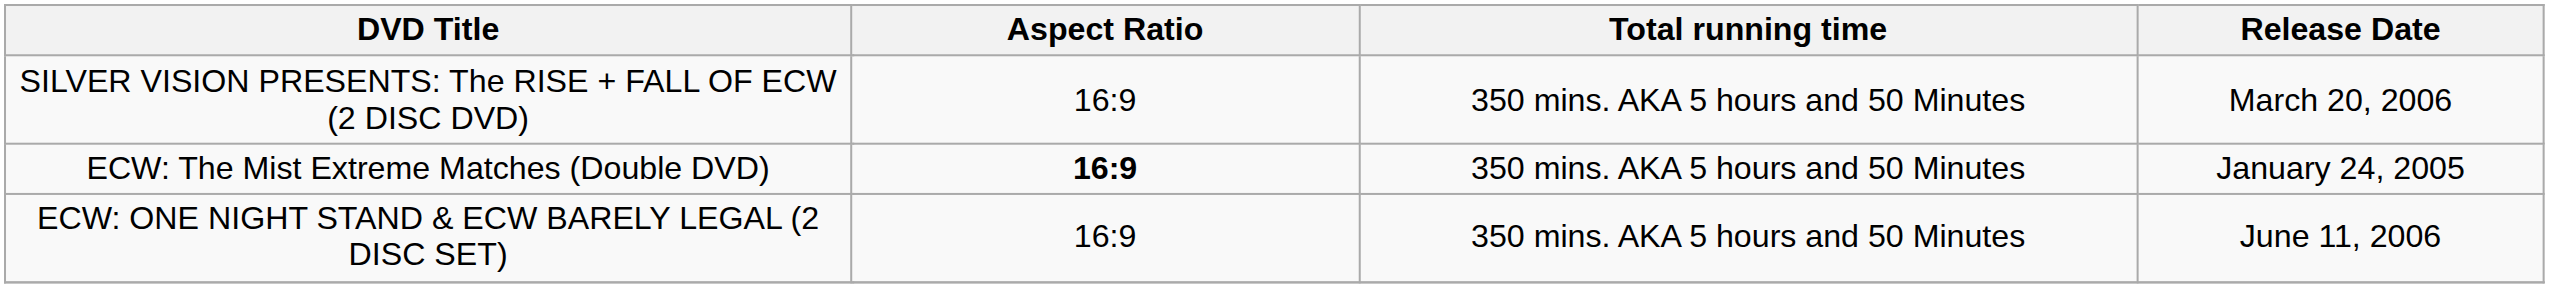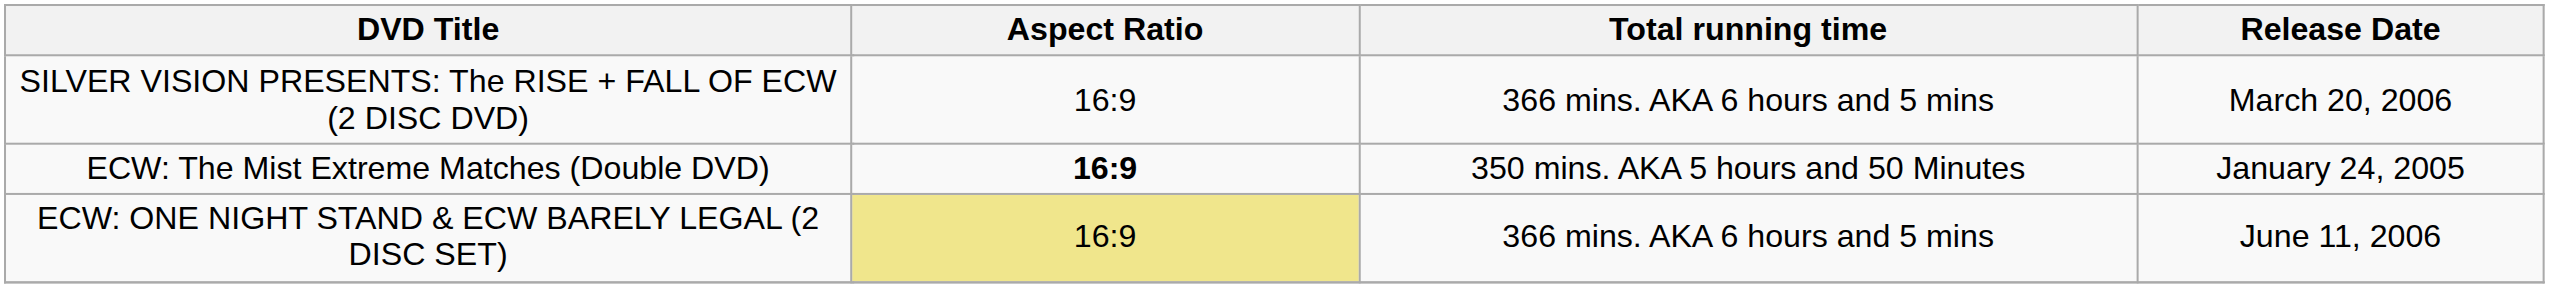SILVER VISION PRESENTS: The RISE + FALL OF ECW (2 DISC DVD) | Total running time: 350 mins. AKA 5 hours and 50 Minutes -> 366 mins. AKA 6 hours and 5 mins
ECW: ONE NIGHT STAND & ECW BARELY LEGAL (2 DISC SET) | Aspect Ratio: no background -> khaki background
ECW: ONE NIGHT STAND & ECW BARELY LEGAL (2 DISC SET) | Total running time: 350 mins. AKA 5 hours and 50 Minutes -> 366 mins. AKA 6 hours and 5 mins
